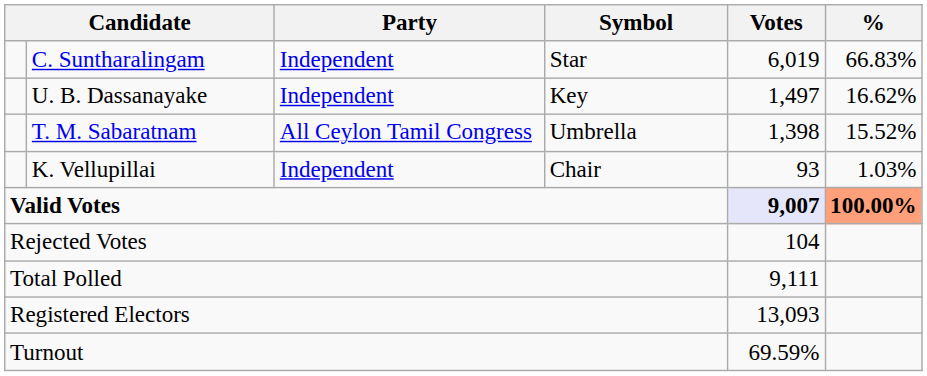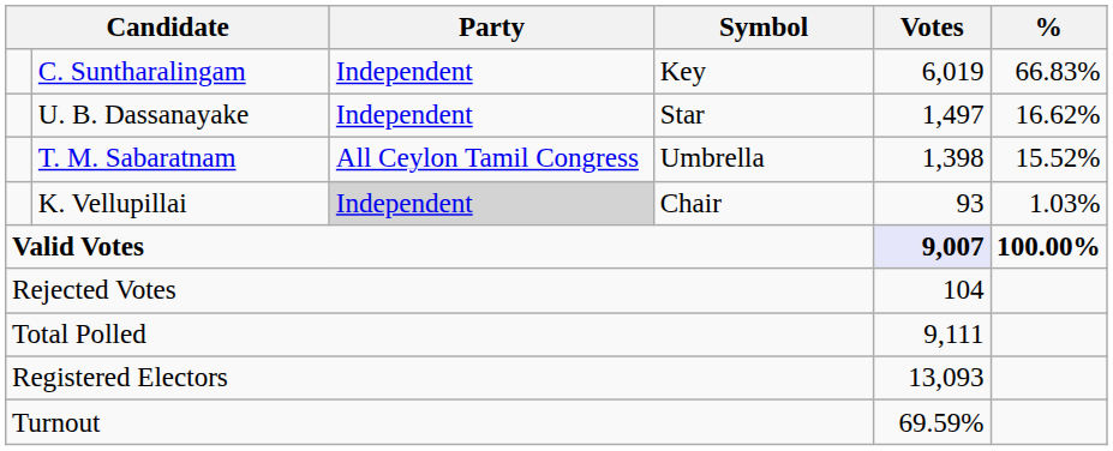C. Suntharalingam | Symbol: Star -> Key
U. B. Dassanayake | Symbol: Key -> Star
K. Vellupillai | Party: no background -> lightgrey background
Valid Votes | %: lightsalmon background -> no background
